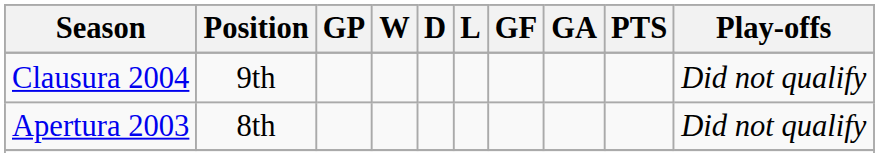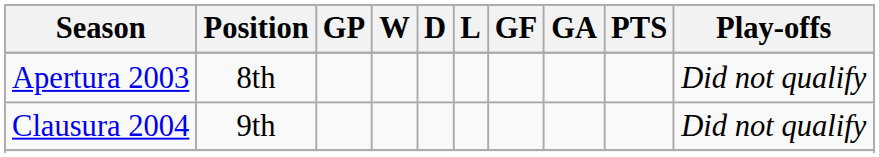rows swapped: Apertura 2003 <-> Clausura 2004
